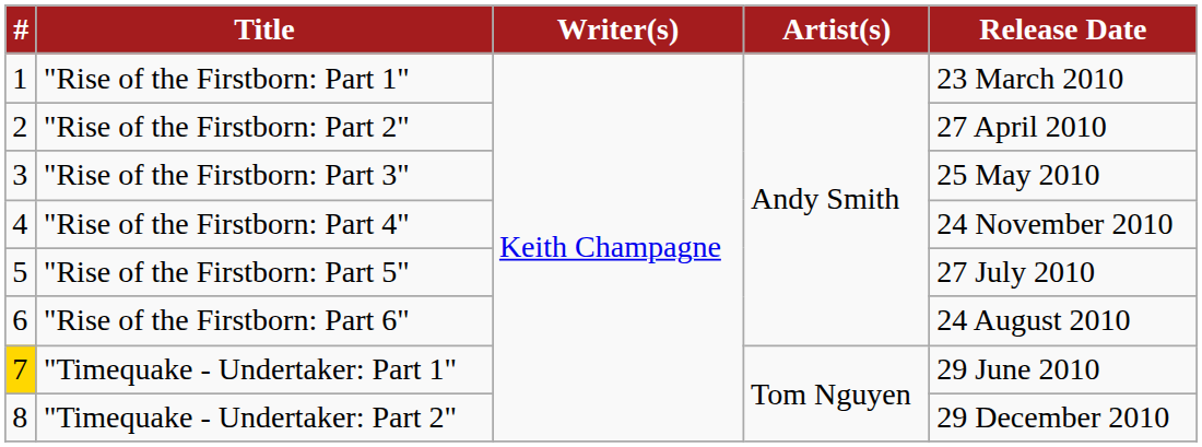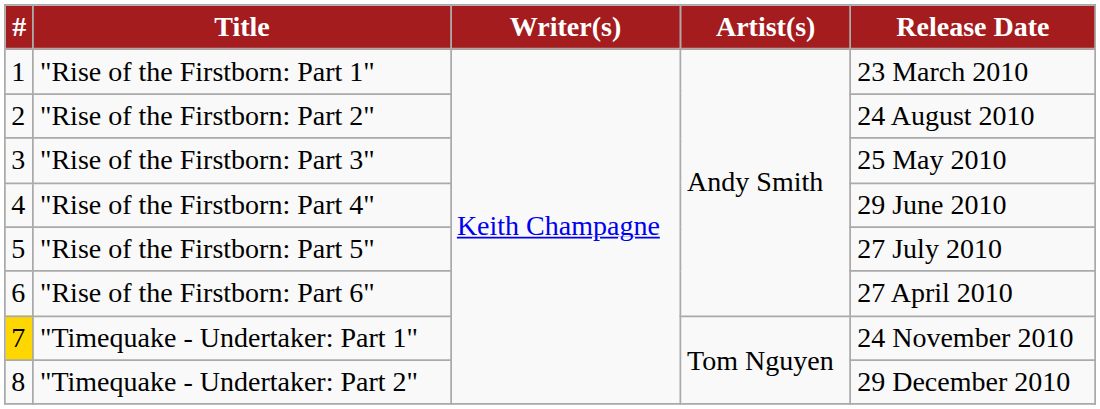"Rise of the Firstborn: Part 2" | Release Date: 27 April 2010 -> 24 August 2010
"Rise of the Firstborn: Part 4" | Release Date: 24 November 2010 -> 29 June 2010
"Rise of the Firstborn: Part 6" | Release Date: 24 August 2010 -> 27 April 2010
"Timequake - Undertaker: Part 1" | Release Date: 29 June 2010 -> 24 November 2010
